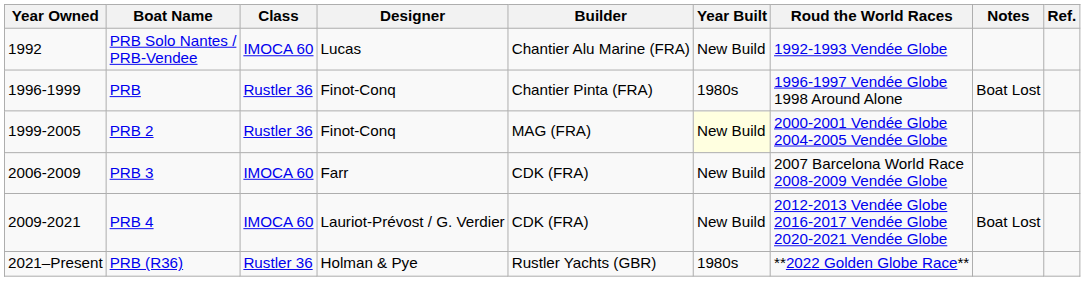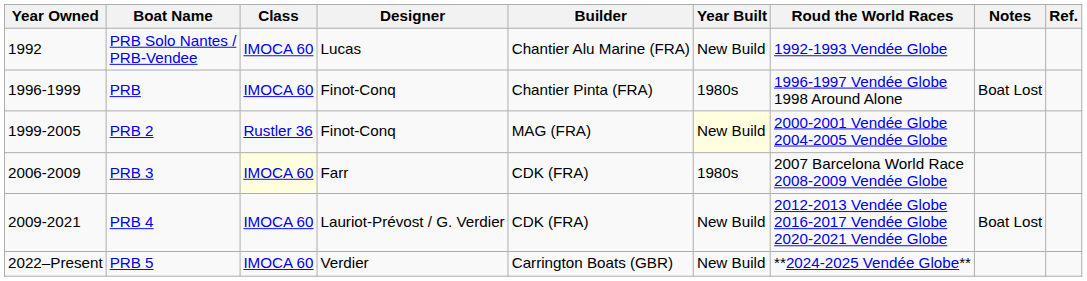PRB | Class: Rustler 36 -> IMOCA 60
PRB 3 | Class: no background -> lightyellow background
PRB 3 | Year Built: New Build -> 1980s
- row: 2021–Present | PRB (R36) | Rustler 36 | Holman & Pye | Rustler Yachts (GBR) | 1980s | **2022 Golden Globe Race**
+ row: 2022–Present | PRB 5 | IMOCA 60 | Verdier | Carrington Boats (GBR) | New Build | **2024-2025 Vendée Globe**
